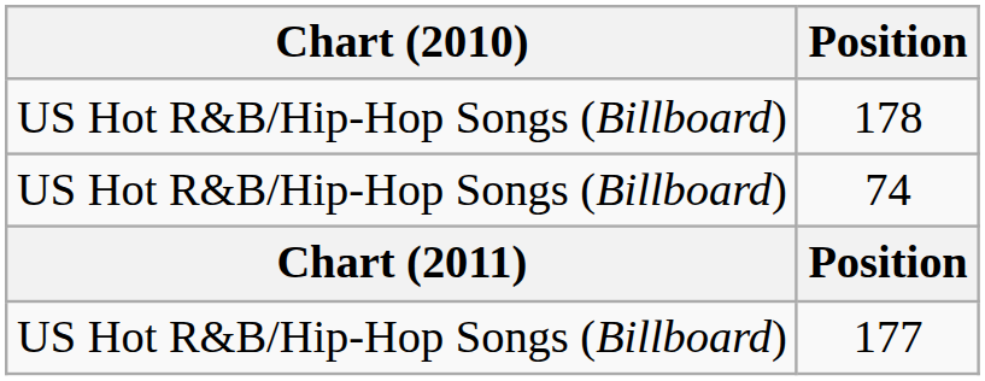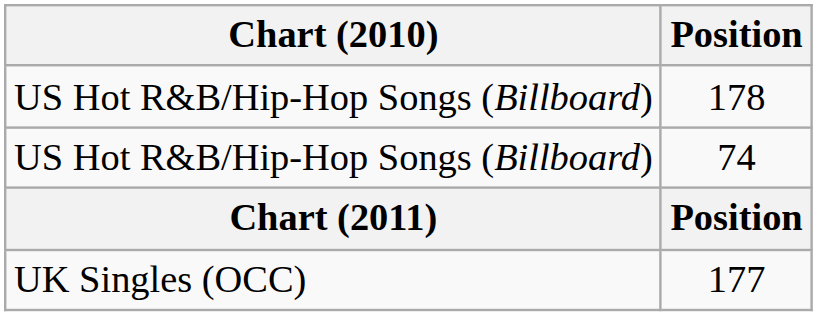177 | Chart (2010): US Hot R&B/Hip-Hop Songs (Billboard) -> UK Singles (OCC)
